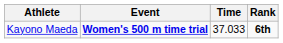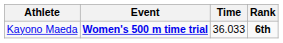Kayono Maeda | Time: 37.033 -> 36.033
